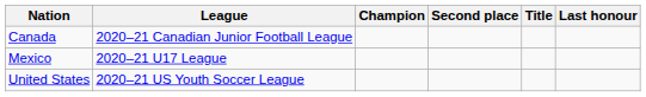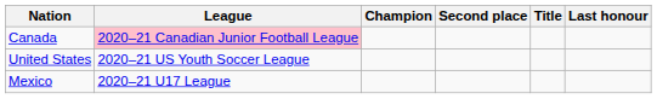Canada | League: no background -> pink background
rows swapped: Mexico <-> United States
